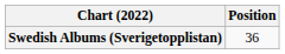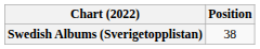Swedish Albums (Sverigetopplistan) | Position: 36 -> 38
